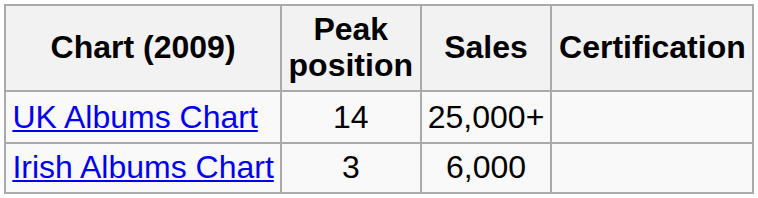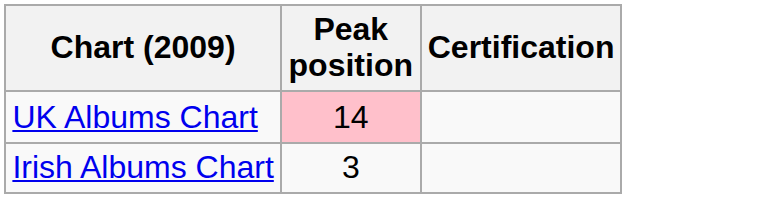- column: Sales | 25,000+ | 6,000
UK Albums Chart | Peak position: no background -> pink background
